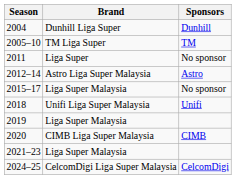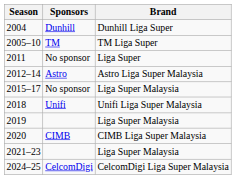columns swapped: Sponsors <-> Brand
